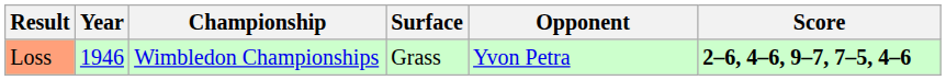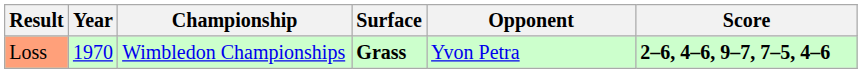Loss | Year: 1946 -> 1970
Loss | Surface: normal -> bold
